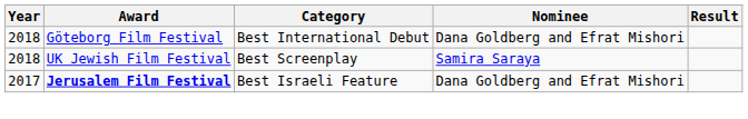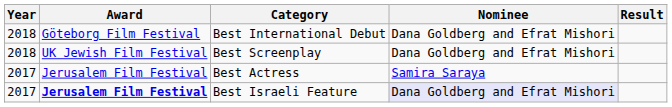Best Screenplay | Nominee: Samira Saraya -> Dana Goldberg and Efrat Mishori
+ row: 2017 | Jerusalem Film Festival | Best Actress | Samira Saraya
Best Israeli Feature | Nominee: no background -> lavender background
